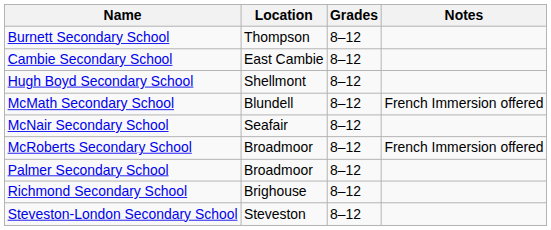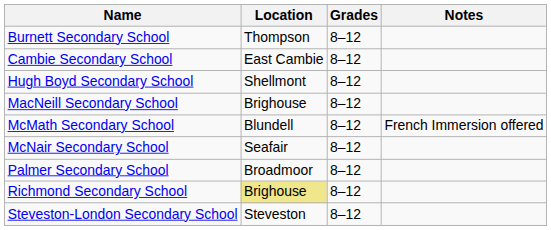+ row: MacNeill Secondary School | Brighouse | 8–12
- row: McRoberts Secondary School | Broadmoor | 8–12 | French Immersion offered
Richmond Secondary School | Location: no background -> khaki background
